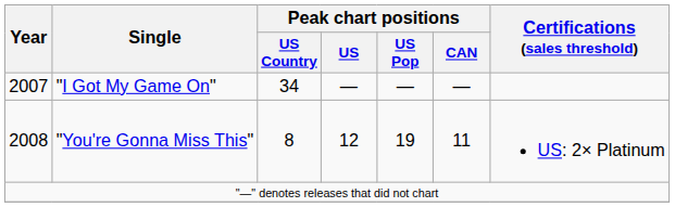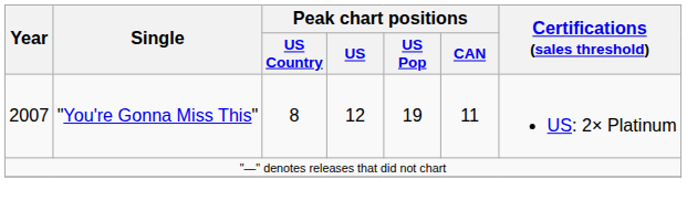- row: 2007 | "I Got My Game On" | 34 | — | — | —
"You're Gonna Miss This" | Year: 2008 -> 2007
